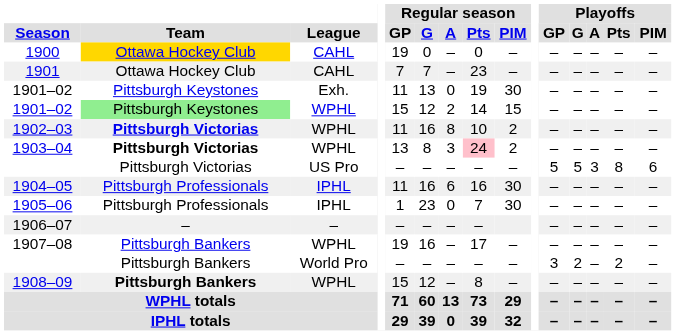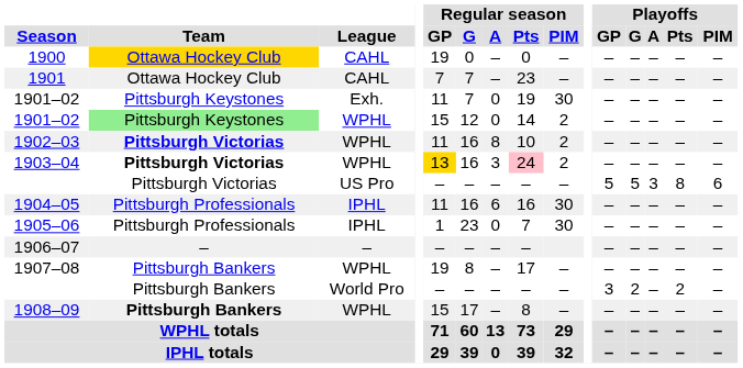1901–02 / Exh. | Regular season / G: 13 -> 7
1901–02 / WPHL | Regular season / A: 2 -> 0
1901–02 / WPHL | Regular season / PIM: 15 -> 2
1903–04 | Regular season / GP: no background -> gold background
1903–04 | Regular season / G: 8 -> 16
1907–08 | Regular season / G: 16 -> 8
1908–09 | Regular season / G: 12 -> 17
